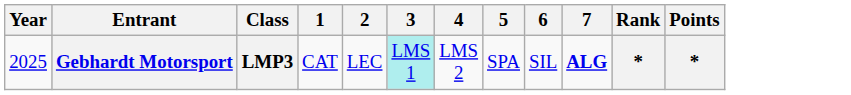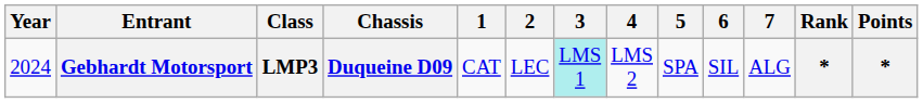+ column: Chassis | Duqueine D09
Gebhardt Motorsport | Year: 2025 -> 2024
Gebhardt Motorsport | 7: bold -> normal
